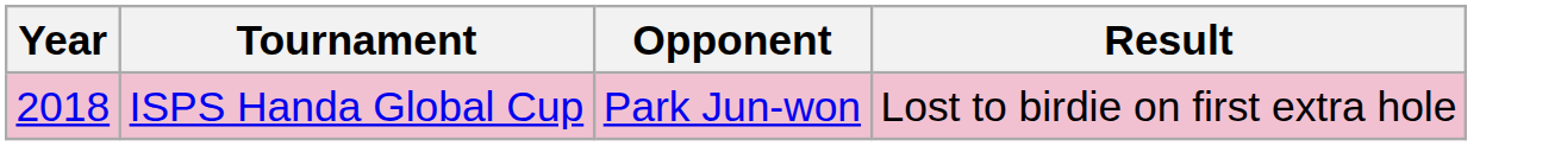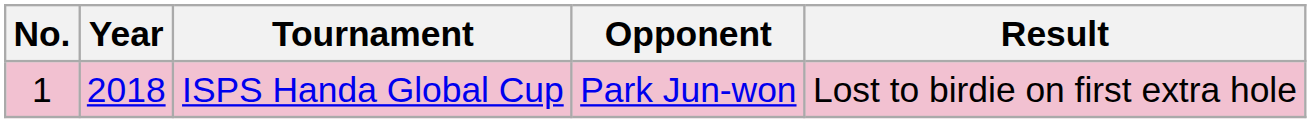+ column: No. | 1
